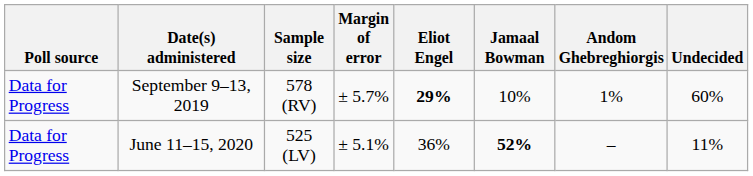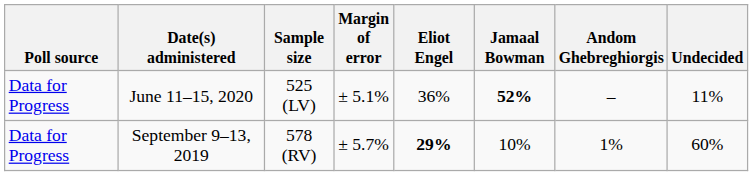rows swapped: June 11–15, 2020 <-> September 9–13, 2019
